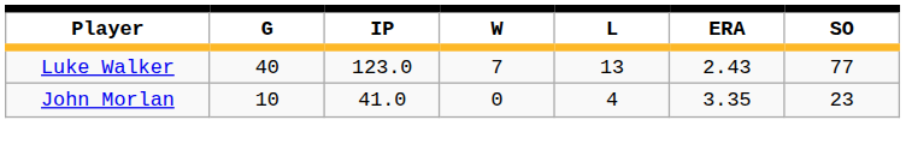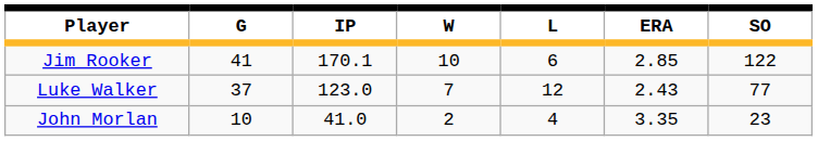+ row: Jim Rooker | 41 | 170.1 | 10 | 6 | 2.85 | 122
Luke Walker | G: 40 -> 37
Luke Walker | L: 13 -> 12
John Morlan | W: 0 -> 2
